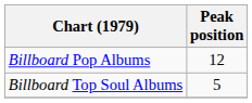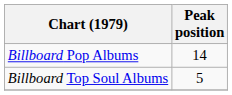Billboard Pop Albums | Peak position: 12 -> 14
